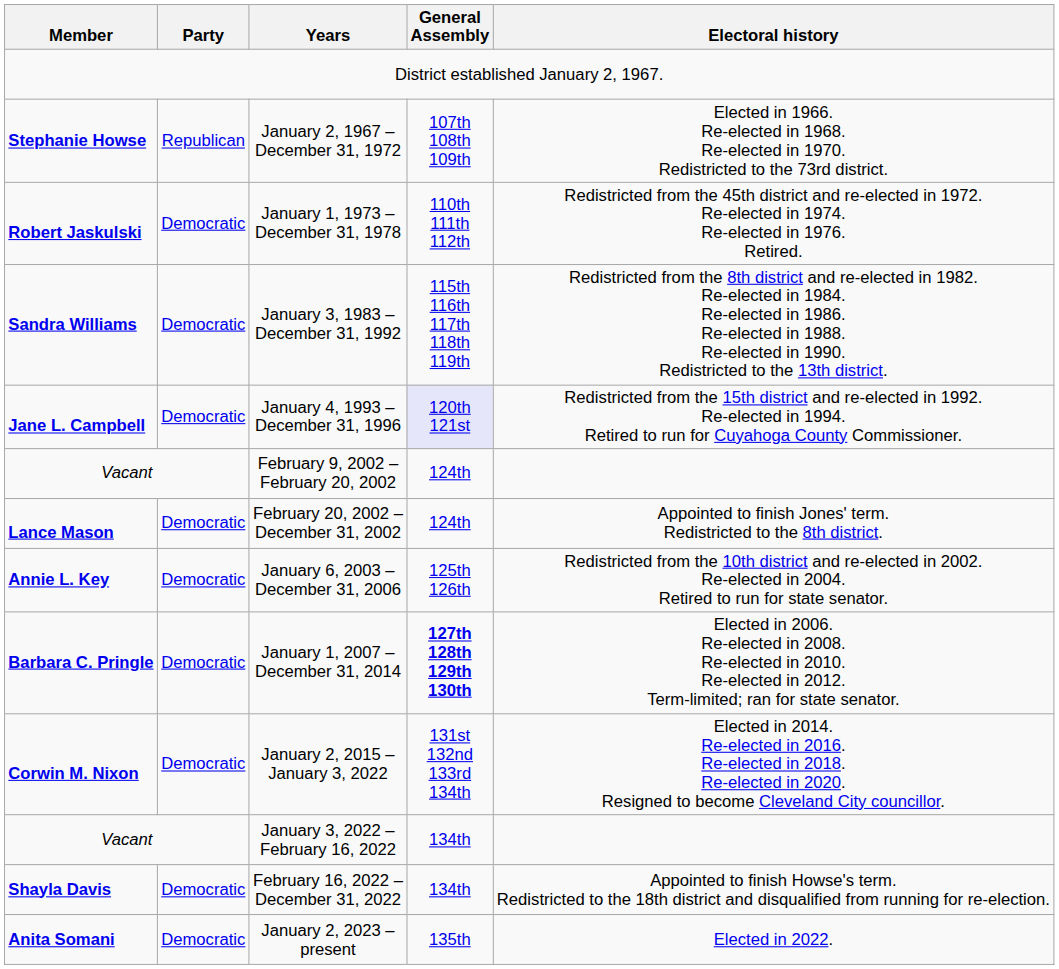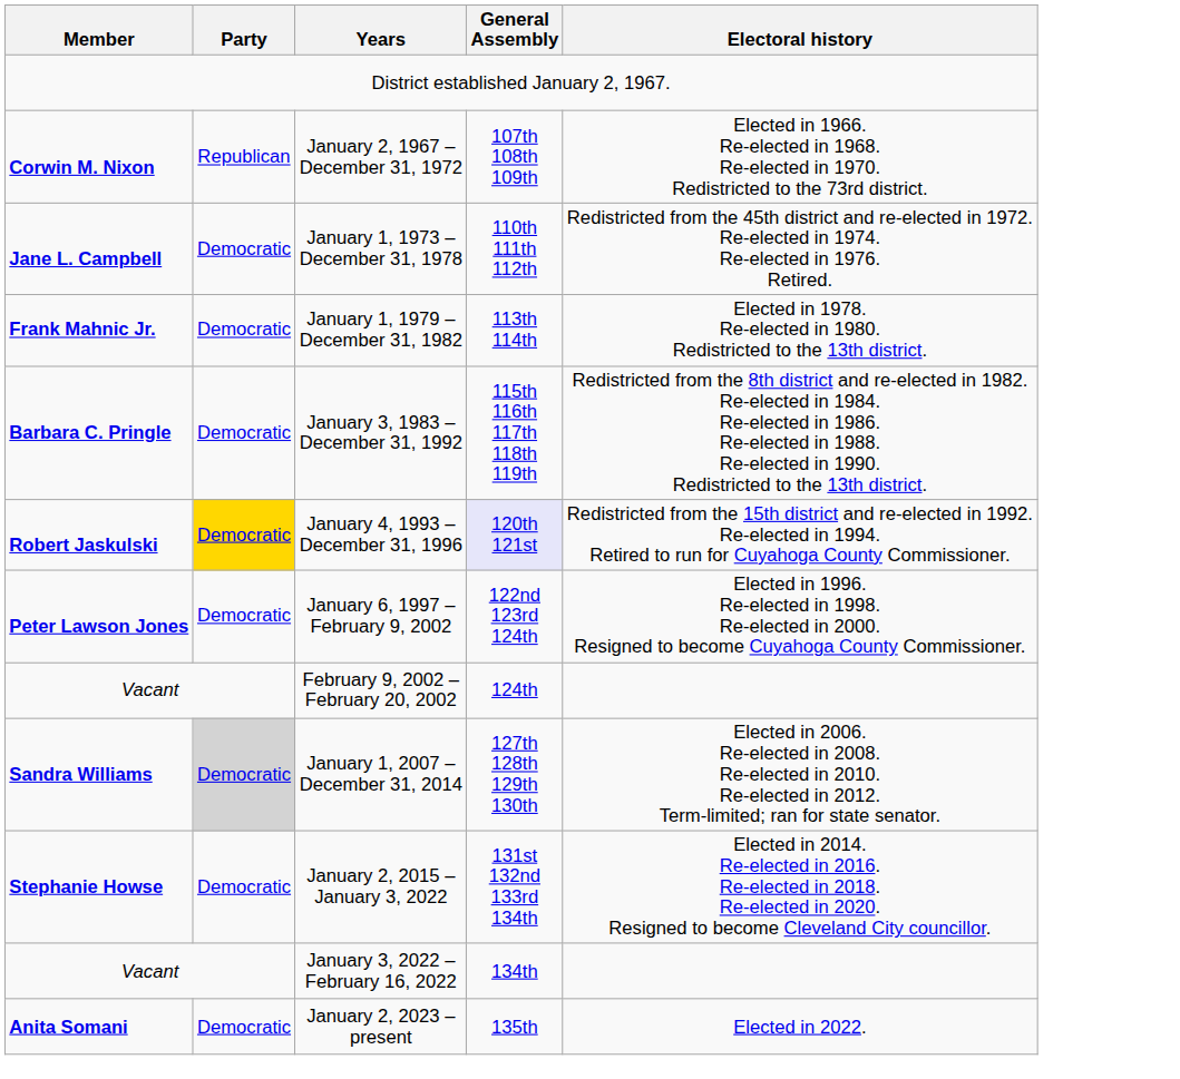January 2, 1967 – December 31, 1972 | Member: Stephanie Howse -> Corwin M. Nixon
January 1, 1973 – December 31, 1978 | Member: Robert Jaskulski -> Jane L. Campbell
+ row: Frank Mahnic Jr. | Democratic | January 1, 1979 – December 31, 1982 | 113th 114th | Elected in 1978. Re-elected in 1980. Redistricted to the 13th district.
January 3, 1983 – December 31, 1992 | Member: Sandra Williams -> Barbara C. Pringle
January 4, 1993 – December 31, 1996 | Member: Jane L. Campbell -> Robert Jaskulski
January 4, 1993 – December 31, 1996 | Party: no background -> gold background
+ row: Peter Lawson Jones | Democratic | January 6, 1997 – February 9, 2002 | 122nd 123rd 124th | Elected in 1996. Re-elected in 1998. Re-elected in 2000. Resigned to become Cuyahoga County Commissioner.
- row: Lance Mason | Democratic | February 20, 2002 – December 31, 2002 | 124th | Appointed to finish Jones' term. Redistricted to the 8th district.
- row: Annie L. Key | Democratic | January 6, 2003 – December 31, 2006 | 125th 126th | Redistricted from the 10th district and re-elected in 2002. Re-elected in 2004. Retired to run for state senator.
January 1, 2007 – December 31, 2014 | Member: Barbara C. Pringle -> Sandra Williams
January 1, 2007 – December 31, 2014 | Party: no background -> lightgrey background
January 1, 2007 – December 31, 2014 | General Assembly: bold -> normal
January 2, 2015 – January 3, 2022 | Member: Corwin M. Nixon -> Stephanie Howse
- row: Shayla Davis | Democratic | February 16, 2022 – December 31, 2022 | 134th | Appointed to finish Howse's term. Redistricted to the 18th district and disqualified from running for re-election.
